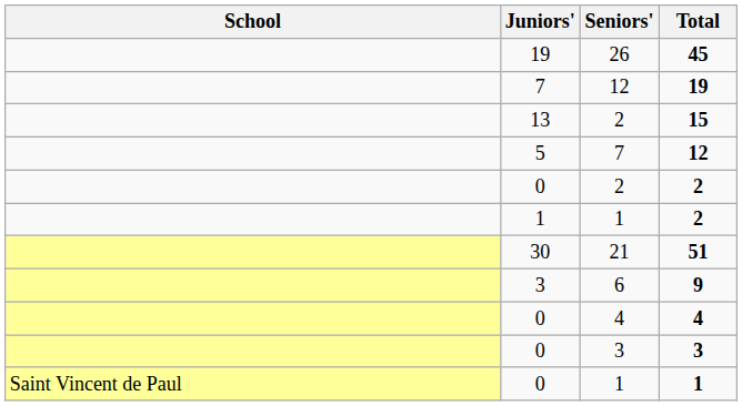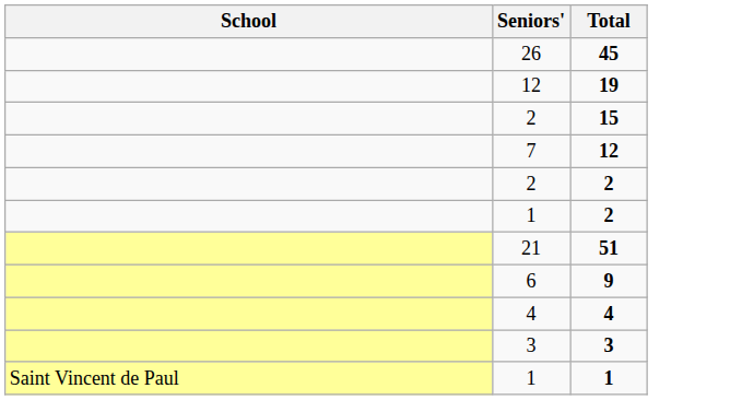- column: Juniors' | 19 | 7 | 13 | 5 | 0 | 1 | 30 | 3 | 0 | 0 | 0
